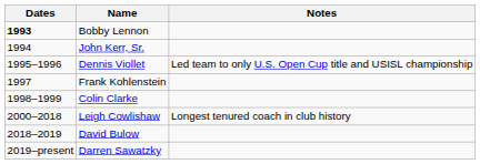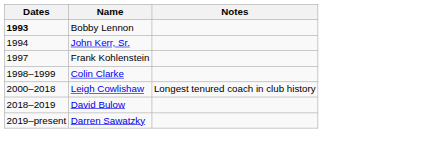- row: 1995–1996 | Dennis Viollet | Led team to only U.S. Open Cup title and USISL championship
